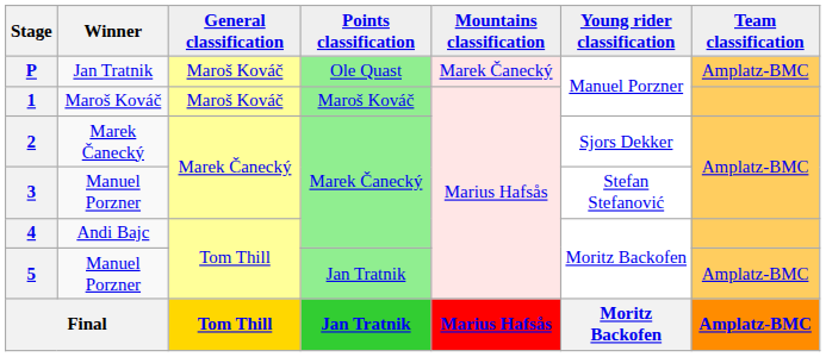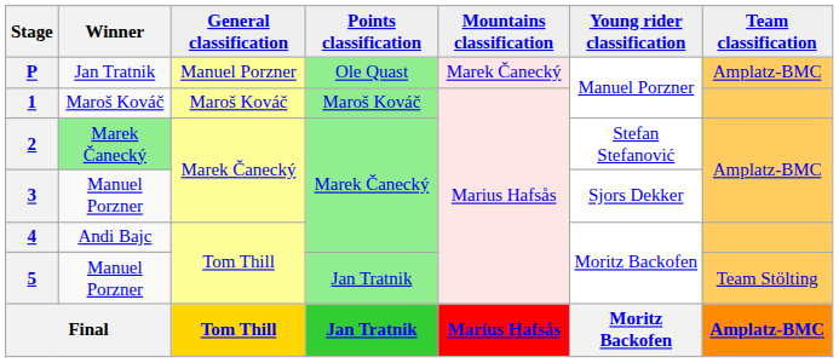P | General classification: Maroš Kováč -> Manuel Porzner
2 | Winner: no background -> lightgreen background
2 | Young rider classification: Sjors Dekker -> Stefan Stefanović
3 | Young rider classification: Stefan Stefanović -> Sjors Dekker
5 | Team classification: Amplatz-BMC -> Team Stölting
